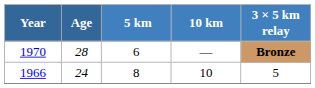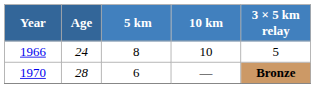rows swapped: 1966 <-> 1970
